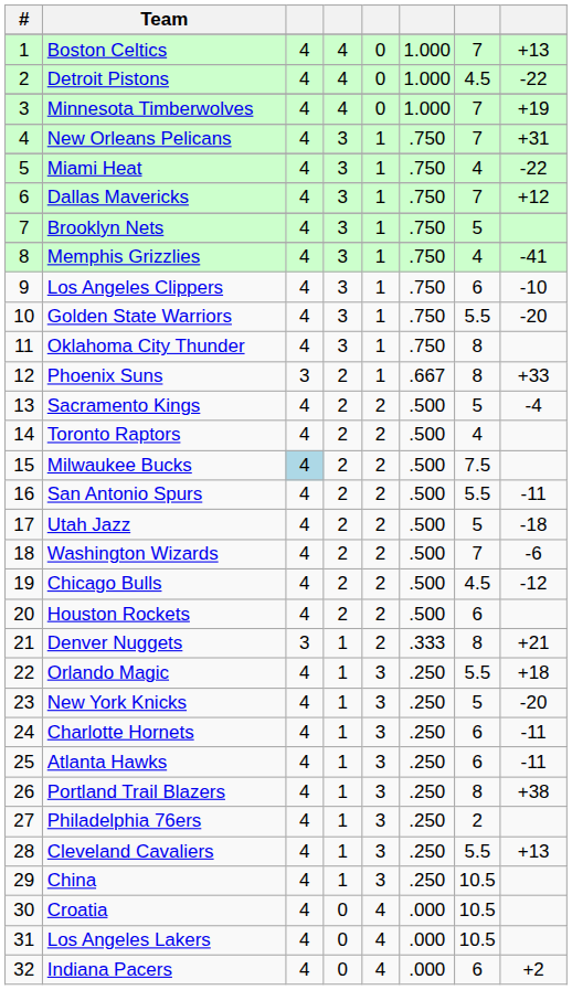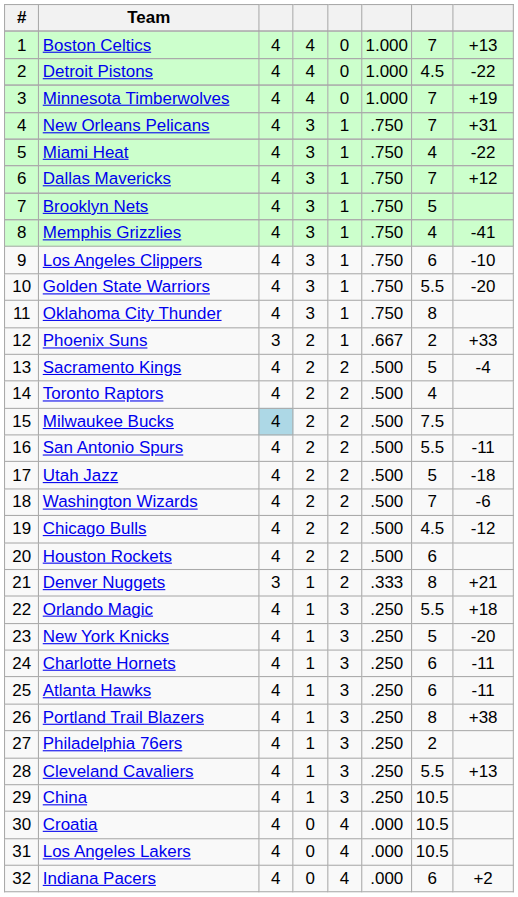Phoenix Suns | column 7: 8 -> 2
